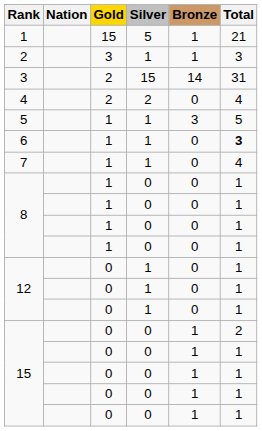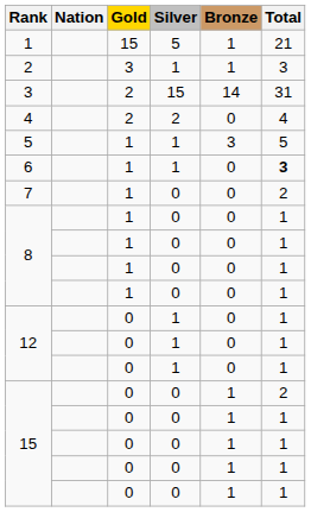7 | Silver: 1 -> 0
7 | Total: 4 -> 2
